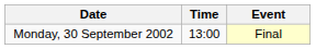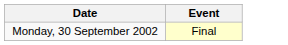- column: Time | 13:00
